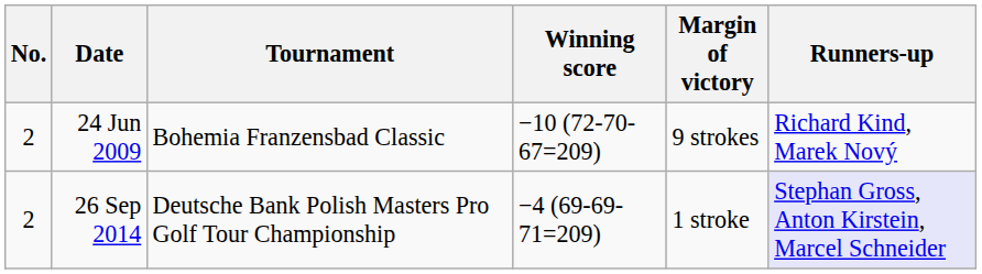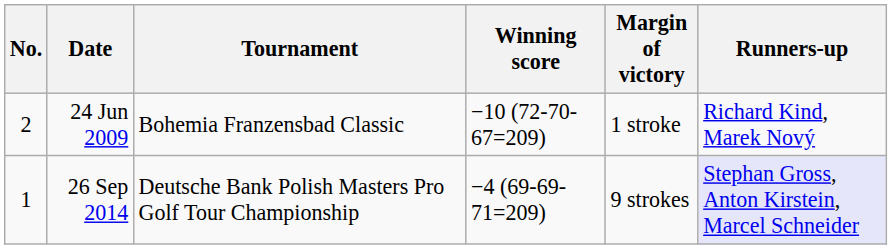24 Jun 2009 | Margin of victory: 9 strokes -> 1 stroke
26 Sep 2014 | No.: 2 -> 1
26 Sep 2014 | Margin of victory: 1 stroke -> 9 strokes
